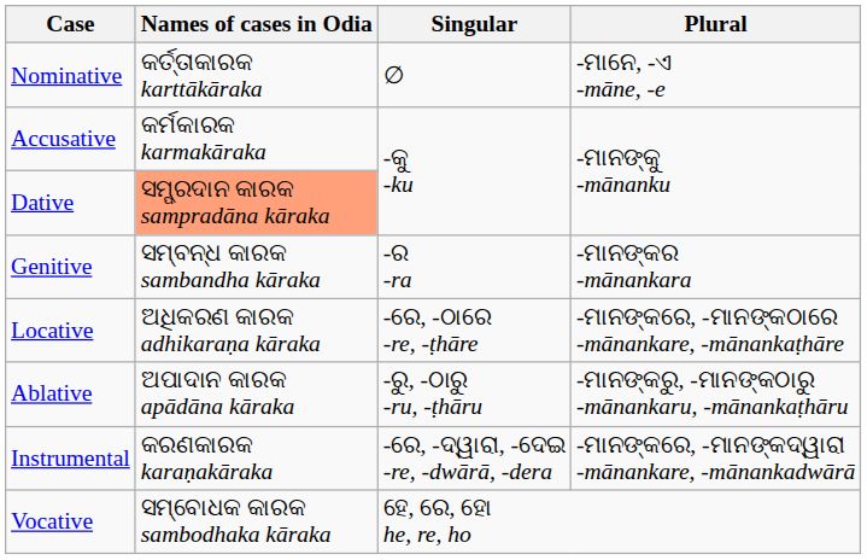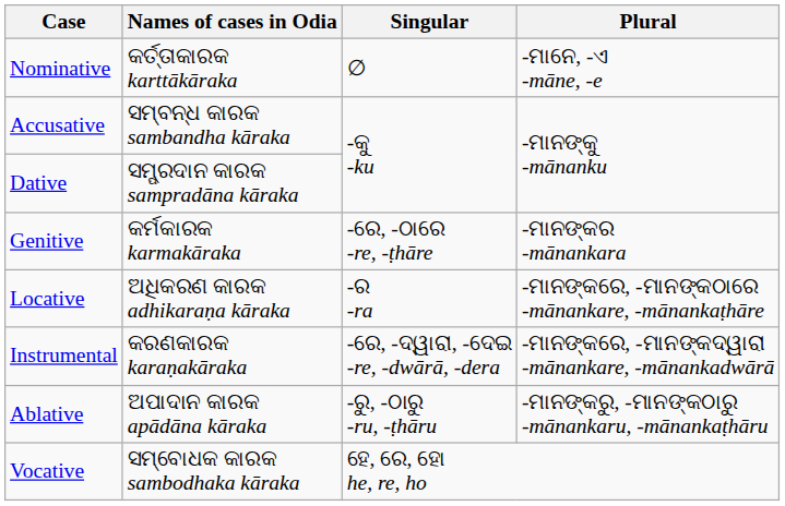Accusative | Names of cases in Odia: କର୍ମକାରକ karmakāraka -> ସମ୍ବନ୍ଧ କାରକ sambandha kāraka
Dative | Names of cases in Odia: lightsalmon background -> no background
Genitive | Names of cases in Odia: ସମ୍ବନ୍ଧ କାରକ sambandha kāraka -> କର୍ମକାରକ karmakāraka
Genitive | Singular: -ର -ra -> -ରେ, -ଠାରେ -re, -ṭhāre
Locative | Singular: -ରେ, -ଠାରେ -re, -ṭhāre -> -ର -ra
rows swapped: Instrumental <-> Ablative
